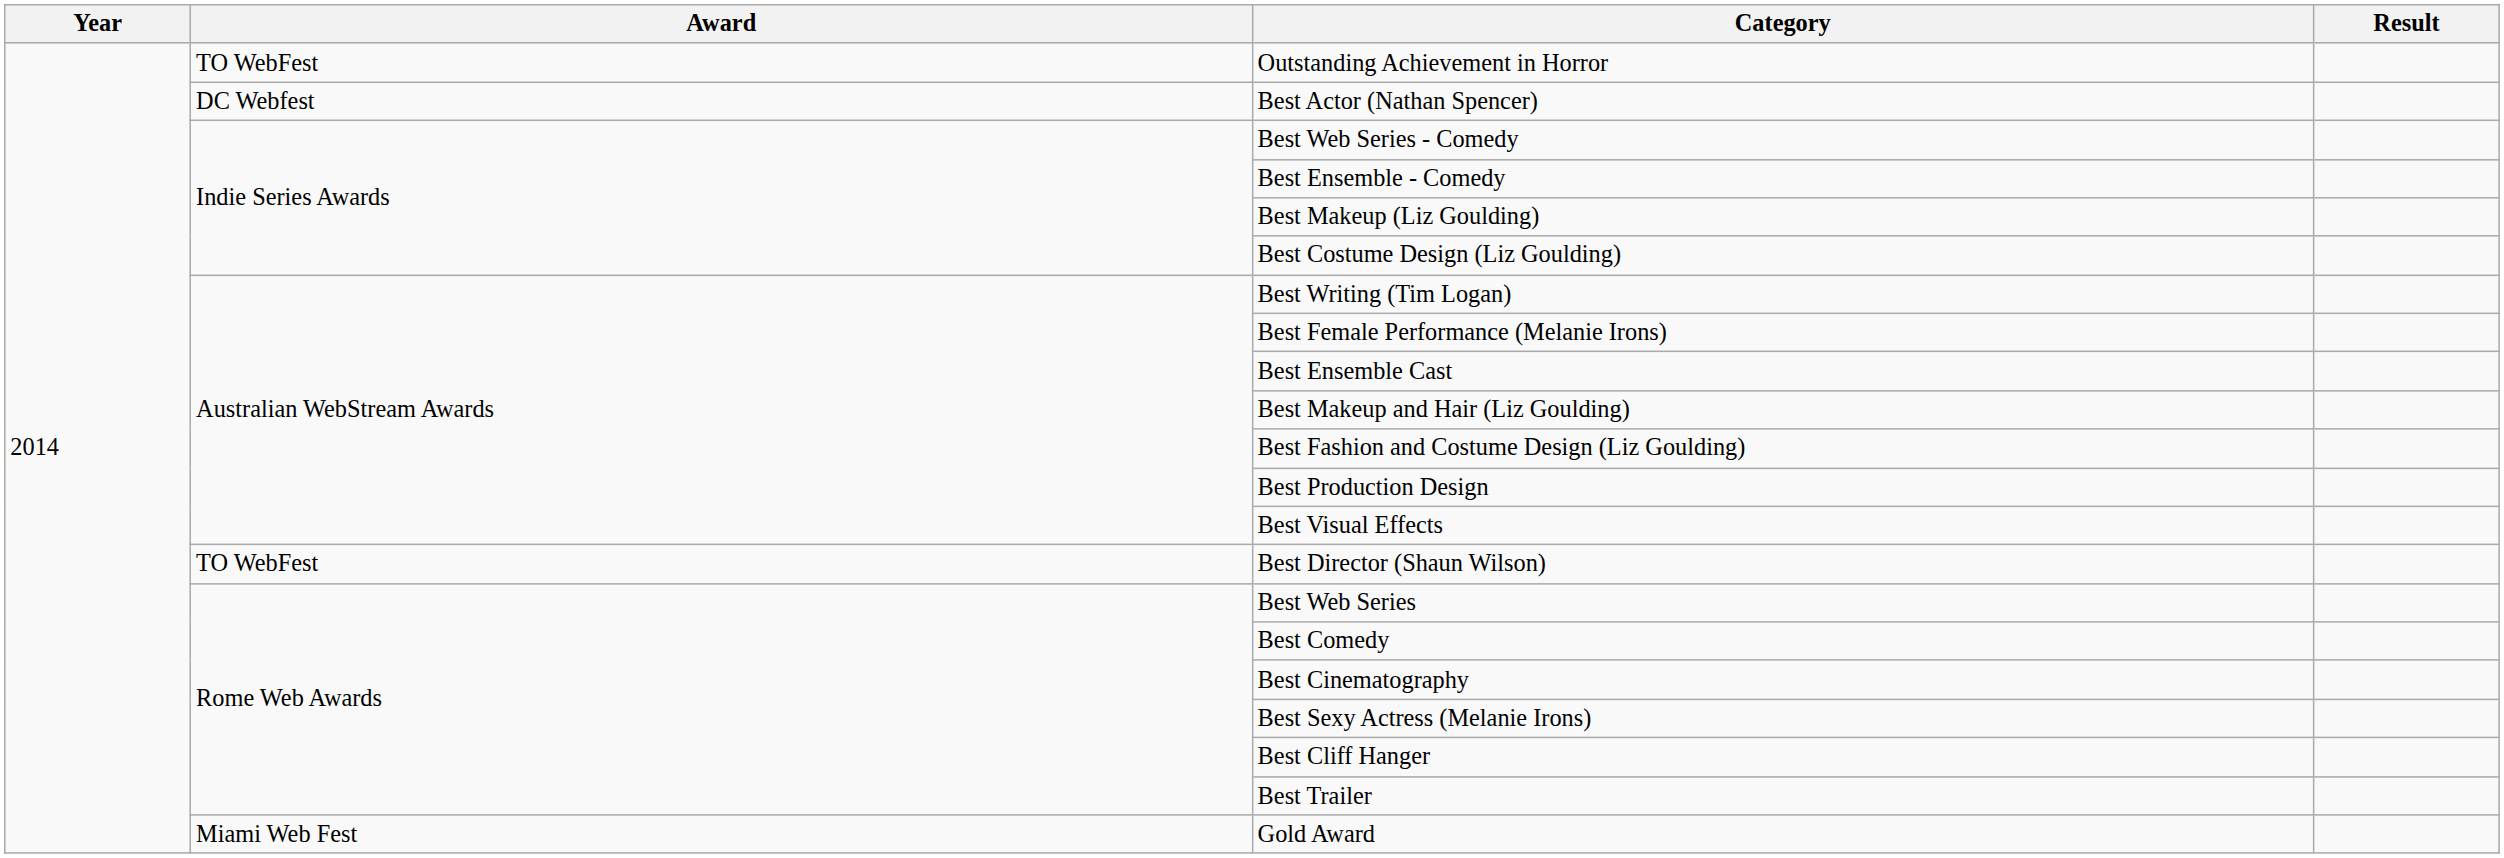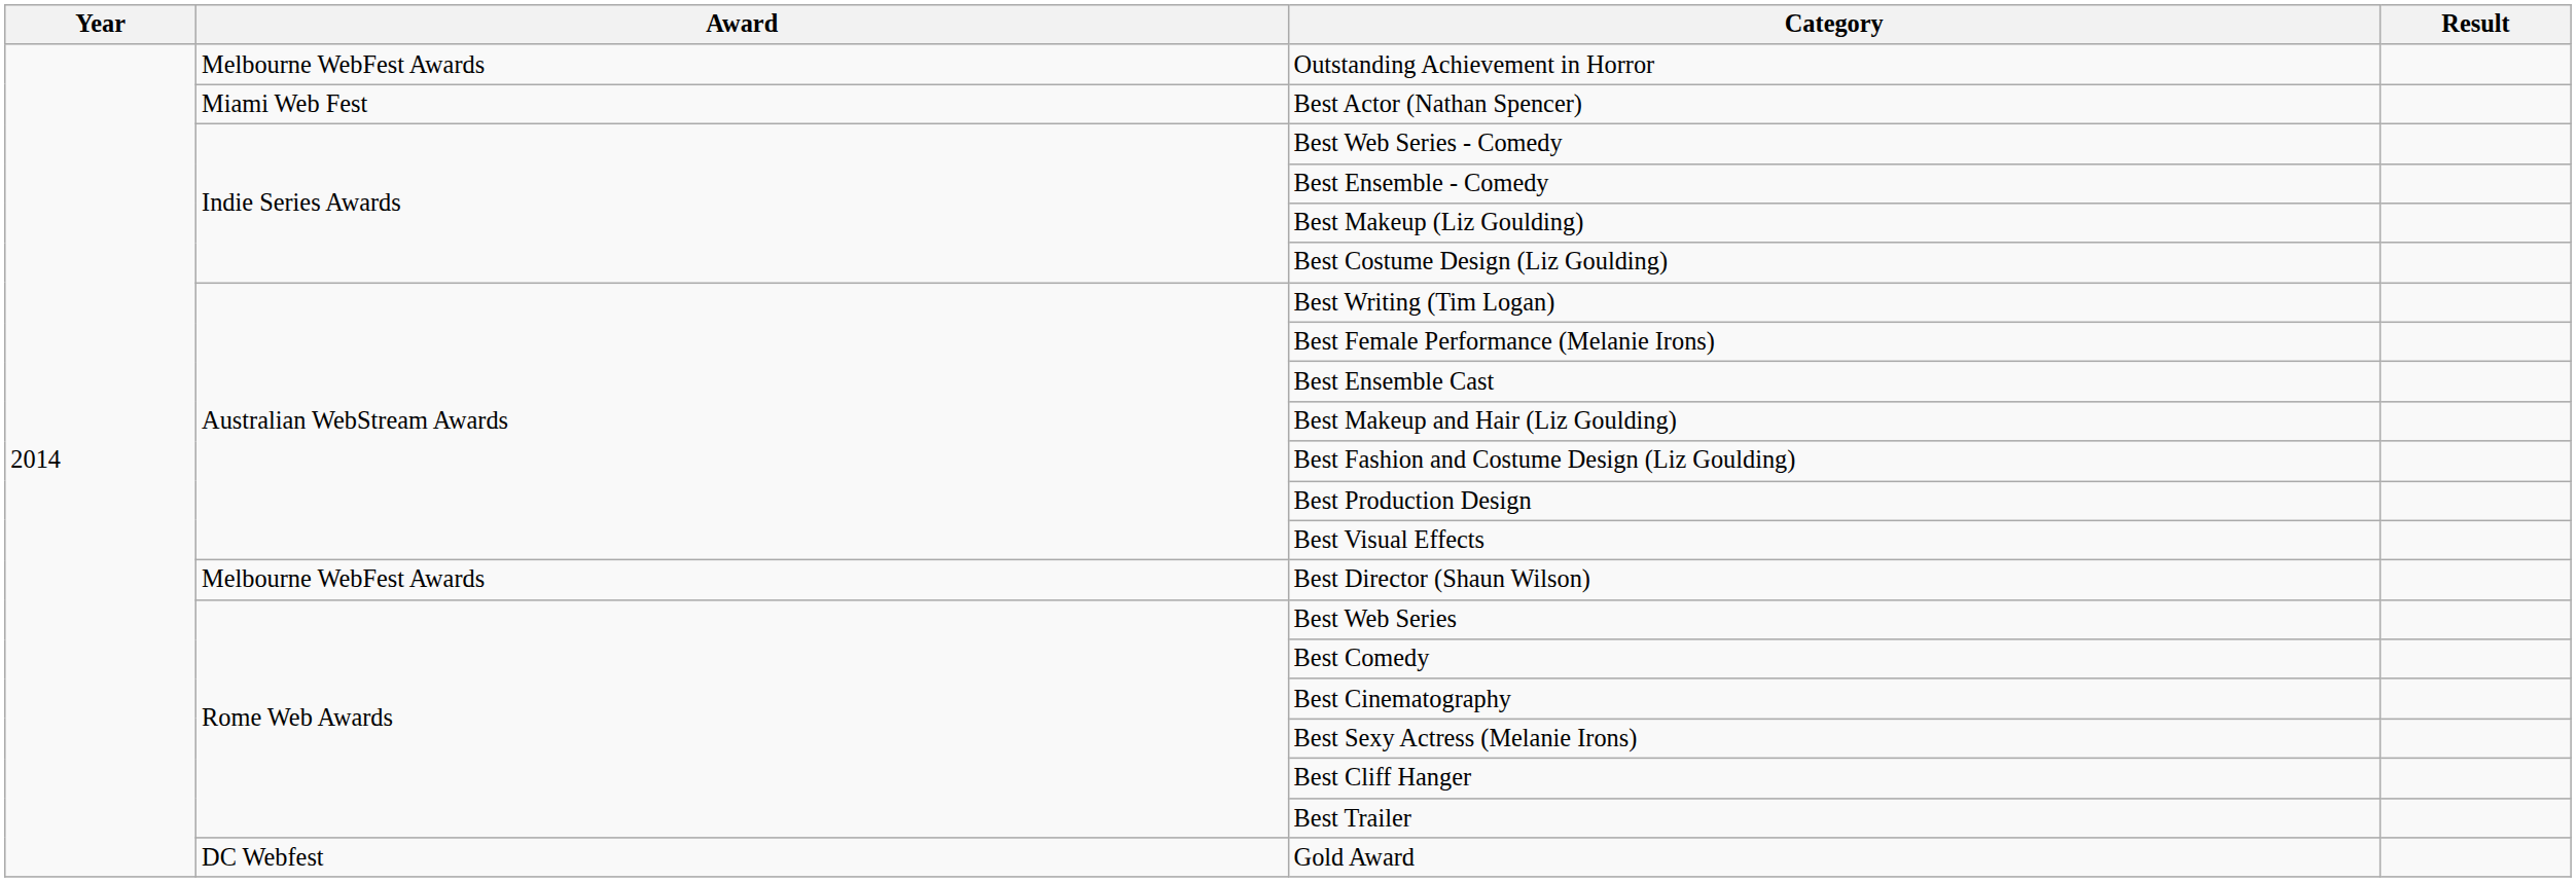Outstanding Achievement in Horror | Award: TO WebFest -> Melbourne WebFest Awards
Best Actor (Nathan Spencer) | Award: DC Webfest -> Miami Web Fest
Best Director (Shaun Wilson) | Award: TO WebFest -> Melbourne WebFest Awards
Gold Award | Award: Miami Web Fest -> DC Webfest
